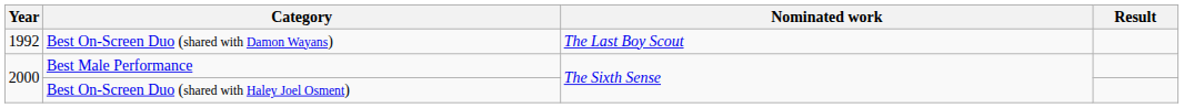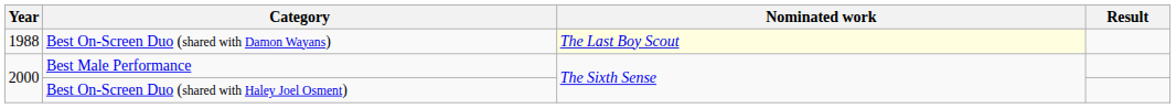Best On-Screen Duo (shared with Damon Wayans) | Year: 1992 -> 1988
Best On-Screen Duo (shared with Damon Wayans) | Nominated work: no background -> lightyellow background
